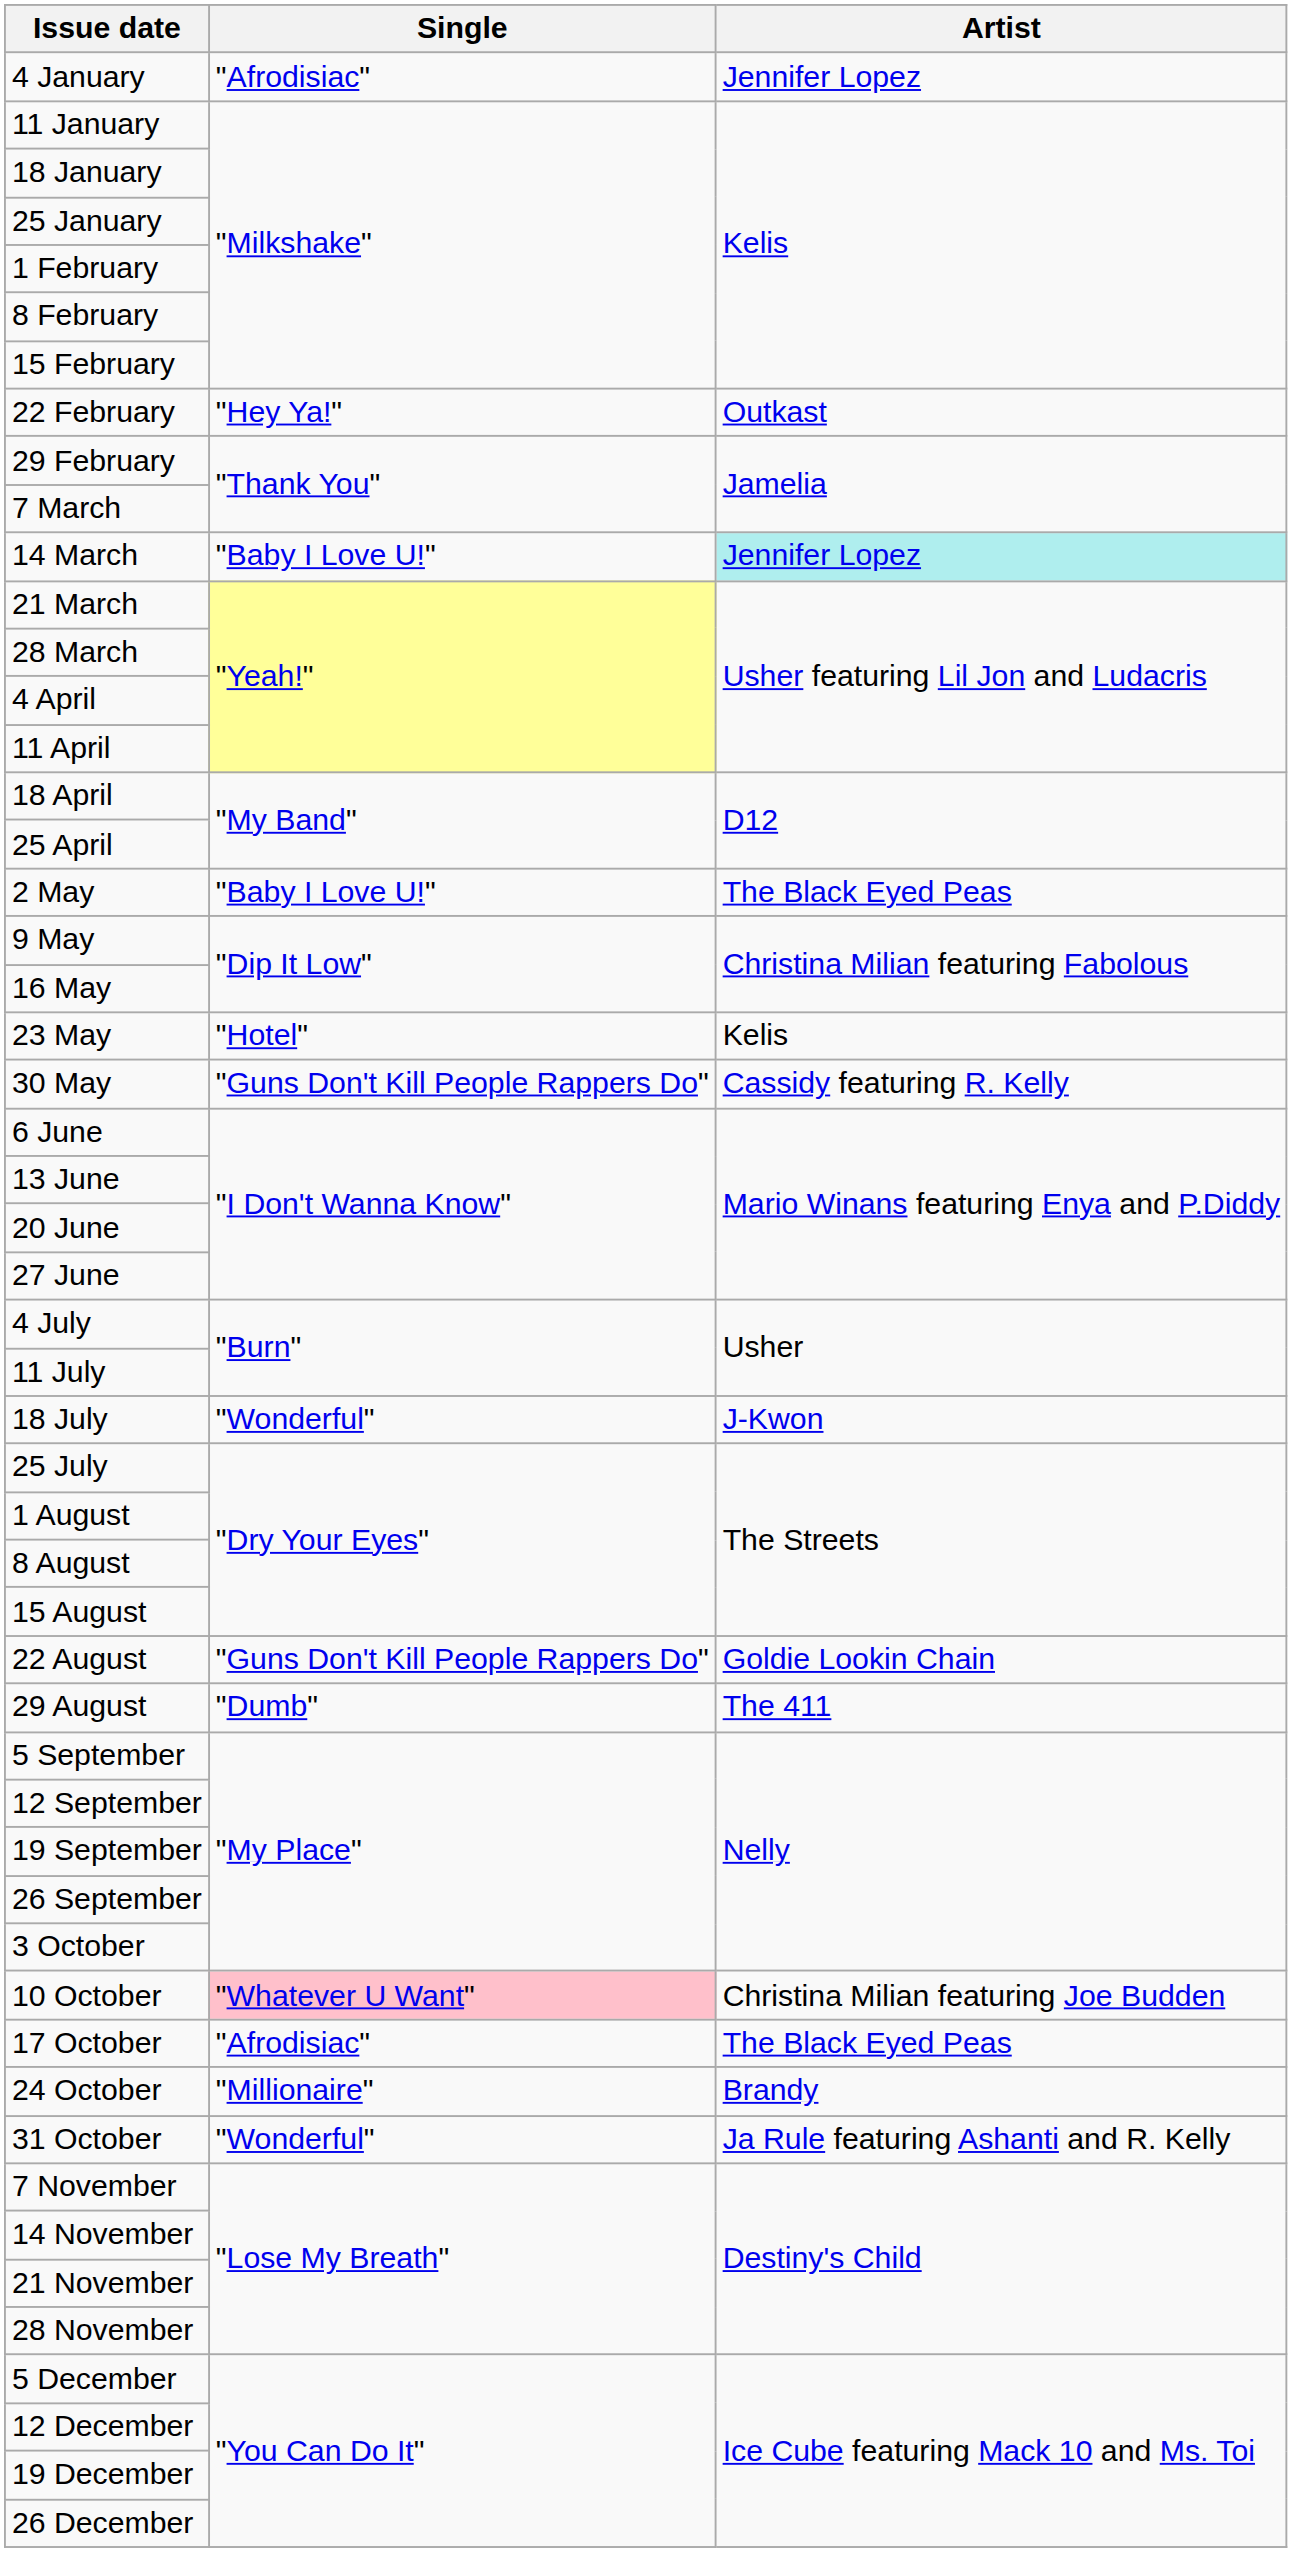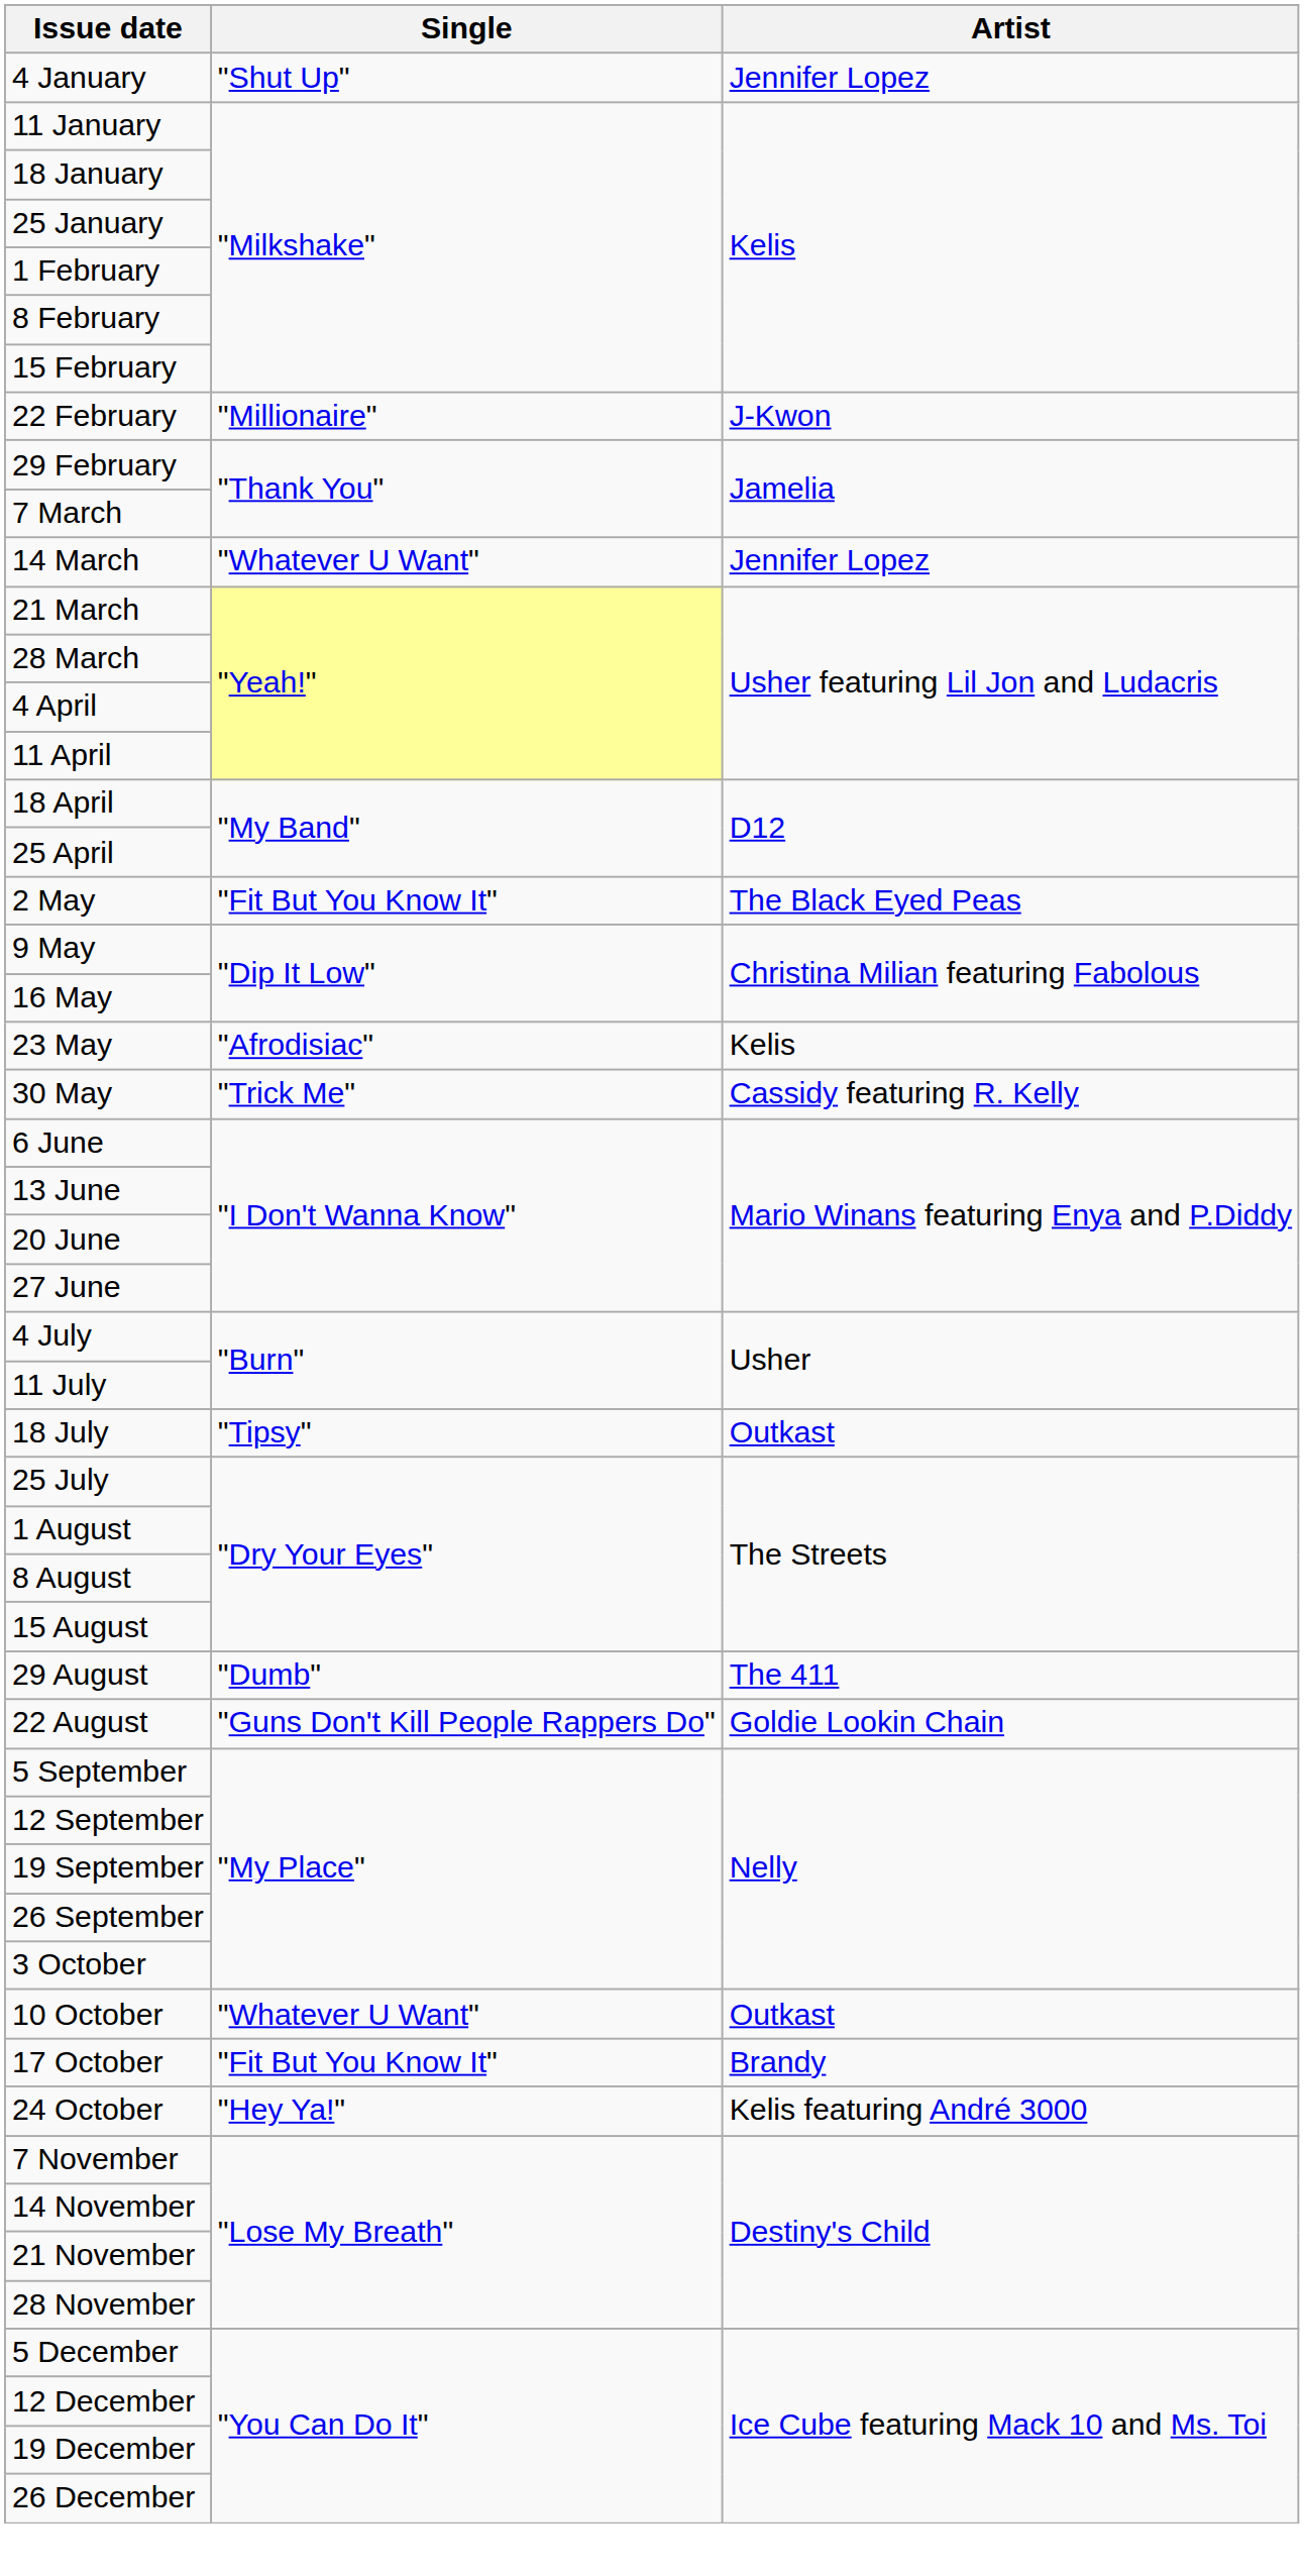4 January | Single: "Afrodisiac" -> "Shut Up"
22 February | Single: "Hey Ya!" -> "Millionaire"
22 February | Artist: Outkast -> J-Kwon
14 March | Single: "Baby I Love U!" -> "Whatever U Want"
14 March | Artist: paleturquoise background -> no background
2 May | Single: "Baby I Love U!" -> "Fit But You Know It"
23 May | Single: "Hotel" -> "Afrodisiac"
30 May | Single: "Guns Don't Kill People Rappers Do" -> "Trick Me"
18 July | Single: "Wonderful" -> "Tipsy"
18 July | Artist: J-Kwon -> Outkast
rows swapped: 22 August <-> 29 August
10 October | Single: pink background -> no background
10 October | Artist: Christina Milian featuring Joe Budden -> Outkast
17 October | Single: "Afrodisiac" -> "Fit But You Know It"
17 October | Artist: The Black Eyed Peas -> Brandy
24 October | Single: "Millionaire" -> "Hey Ya!"
24 October | Artist: Brandy -> Kelis featuring André 3000
- row: 31 October | "Wonderful" | Ja Rule featuring Ashanti and R. Kelly
